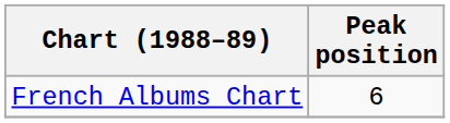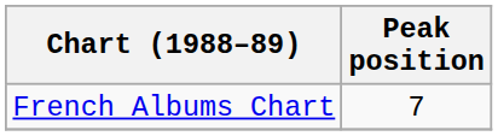French Albums Chart | Peak position: 6 -> 7
